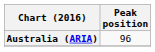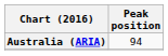Australia (ARIA) | Peak position: 96 -> 94
